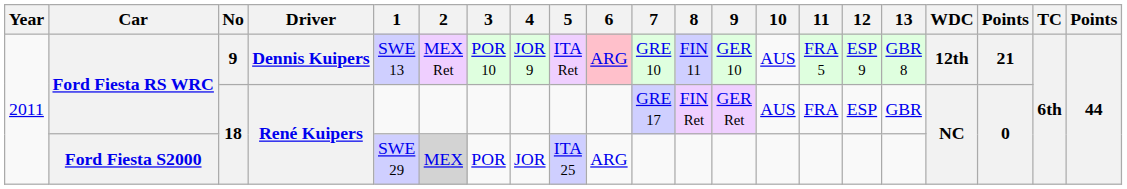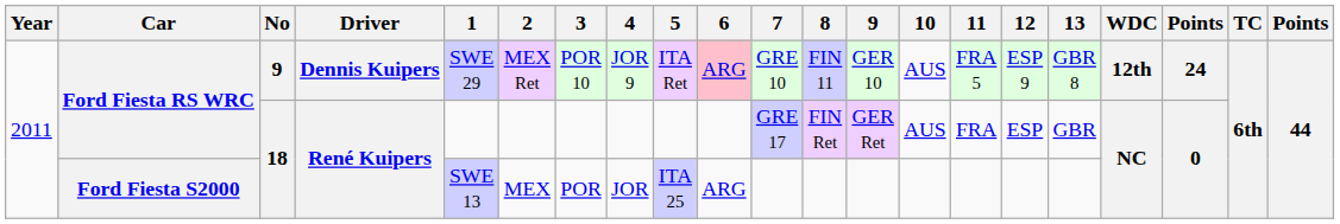Ford Fiesta RS WRC / 9 | 1: SWE 13 -> SWE 29
Ford Fiesta RS WRC / 9 | column 19: 21 -> 24
Ford Fiesta S2000 | 1: SWE 29 -> SWE 13
Ford Fiesta S2000 | 2: lightgrey background -> no background
